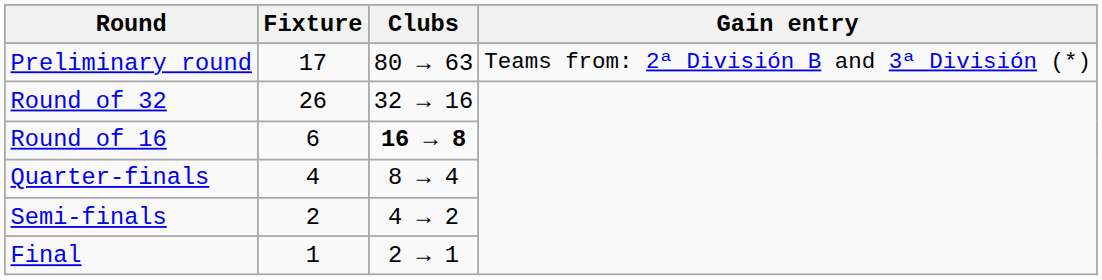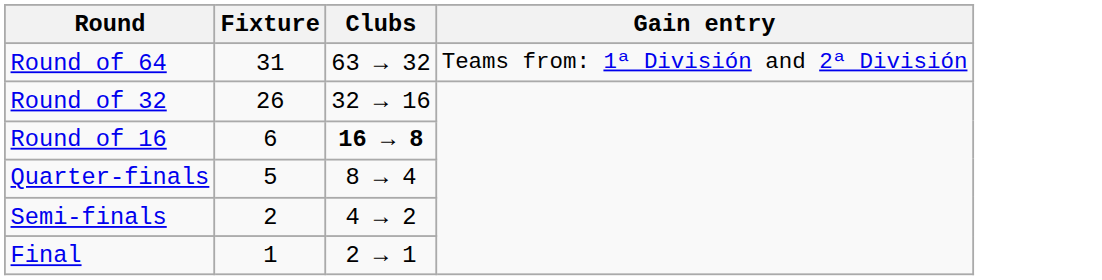- row: Preliminary round | 17 | 80 → 63 | Teams from: 2ª División B and 3ª División (*)
+ row: Round of 64 | 31 | 63 → 32 | Teams from: 1ª División and 2ª División
Quarter-finals | Fixture: 4 -> 5
